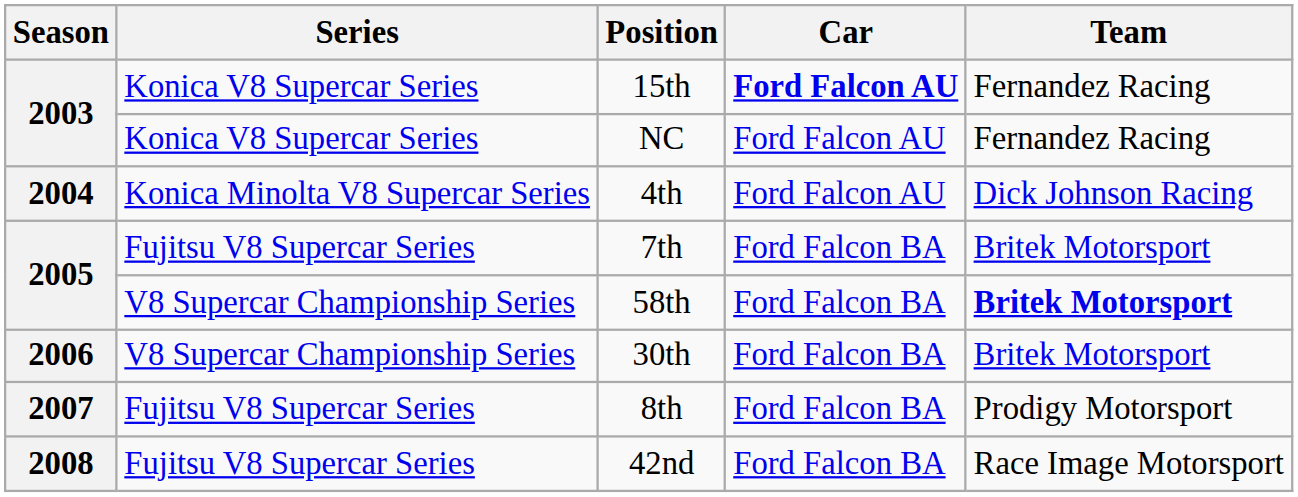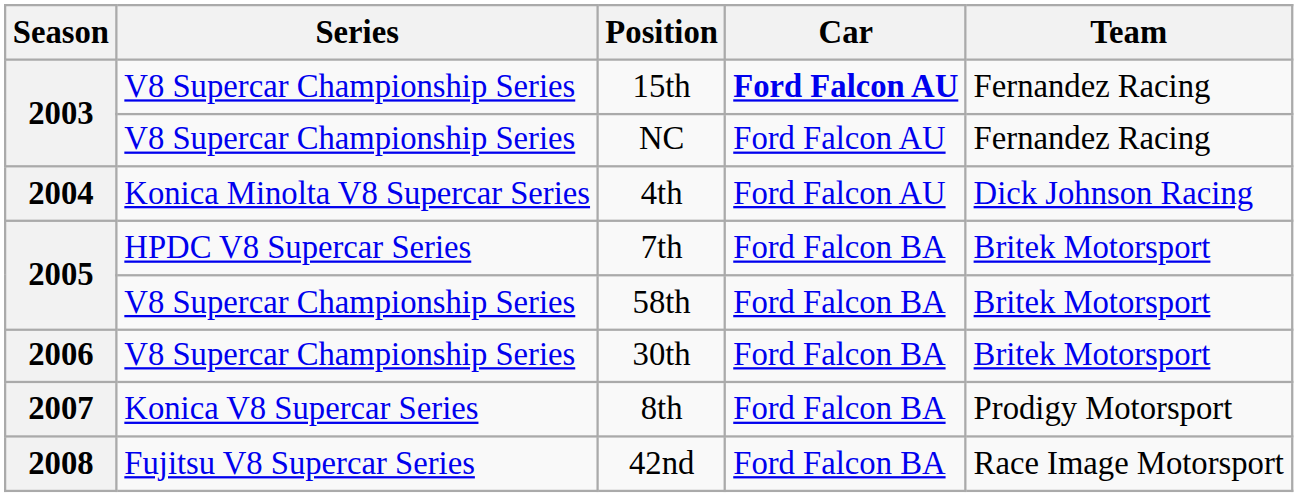15th | Series: Konica V8 Supercar Series -> V8 Supercar Championship Series
NC | Series: Konica V8 Supercar Series -> V8 Supercar Championship Series
7th | Series: Fujitsu V8 Supercar Series -> HPDC V8 Supercar Series
58th | Team: bold -> normal
8th | Series: Fujitsu V8 Supercar Series -> Konica V8 Supercar Series
